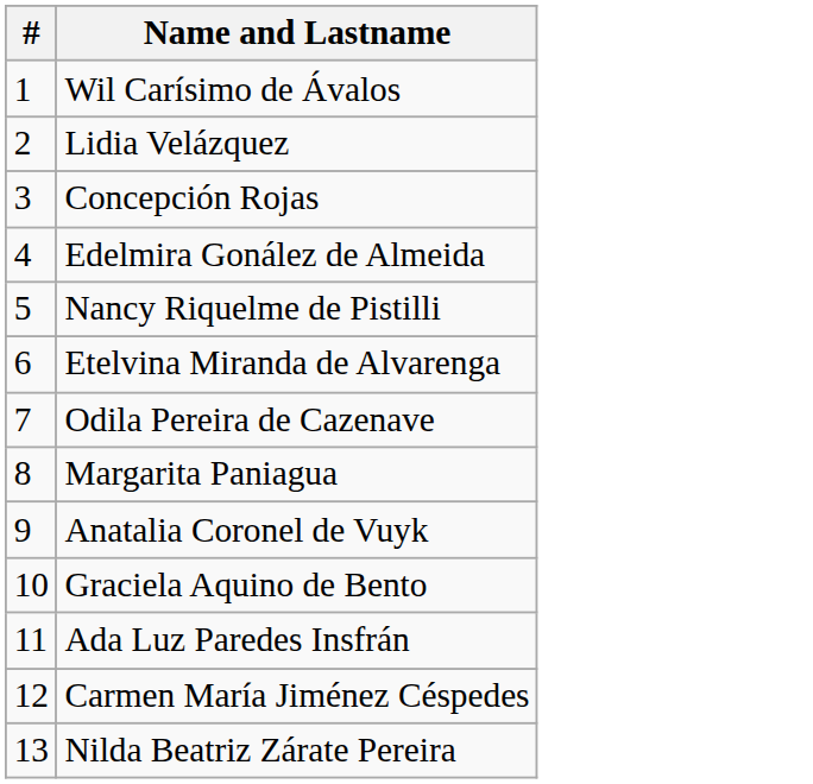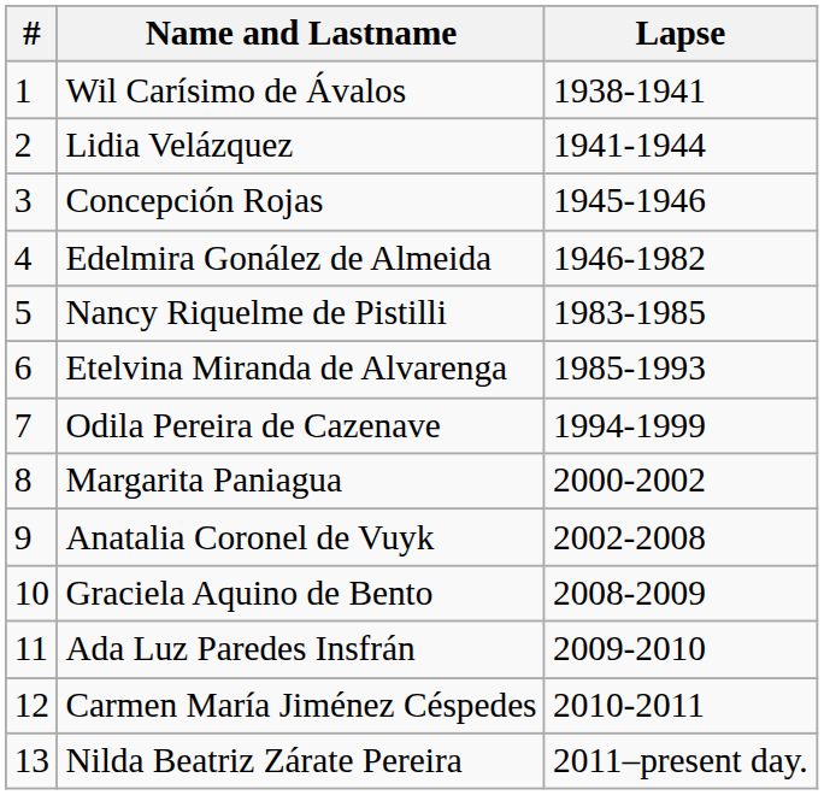+ column: Lapse | 1938-1941 | 1941-1944 | 1945-1946 | 1946-1982 | 1983-1985 | 1985-1993 | 1994-1999 | 2000-2002 | 2002-2008 | 2008-2009 | 2009-2010 | 2010-2011 | 2011–present day.
